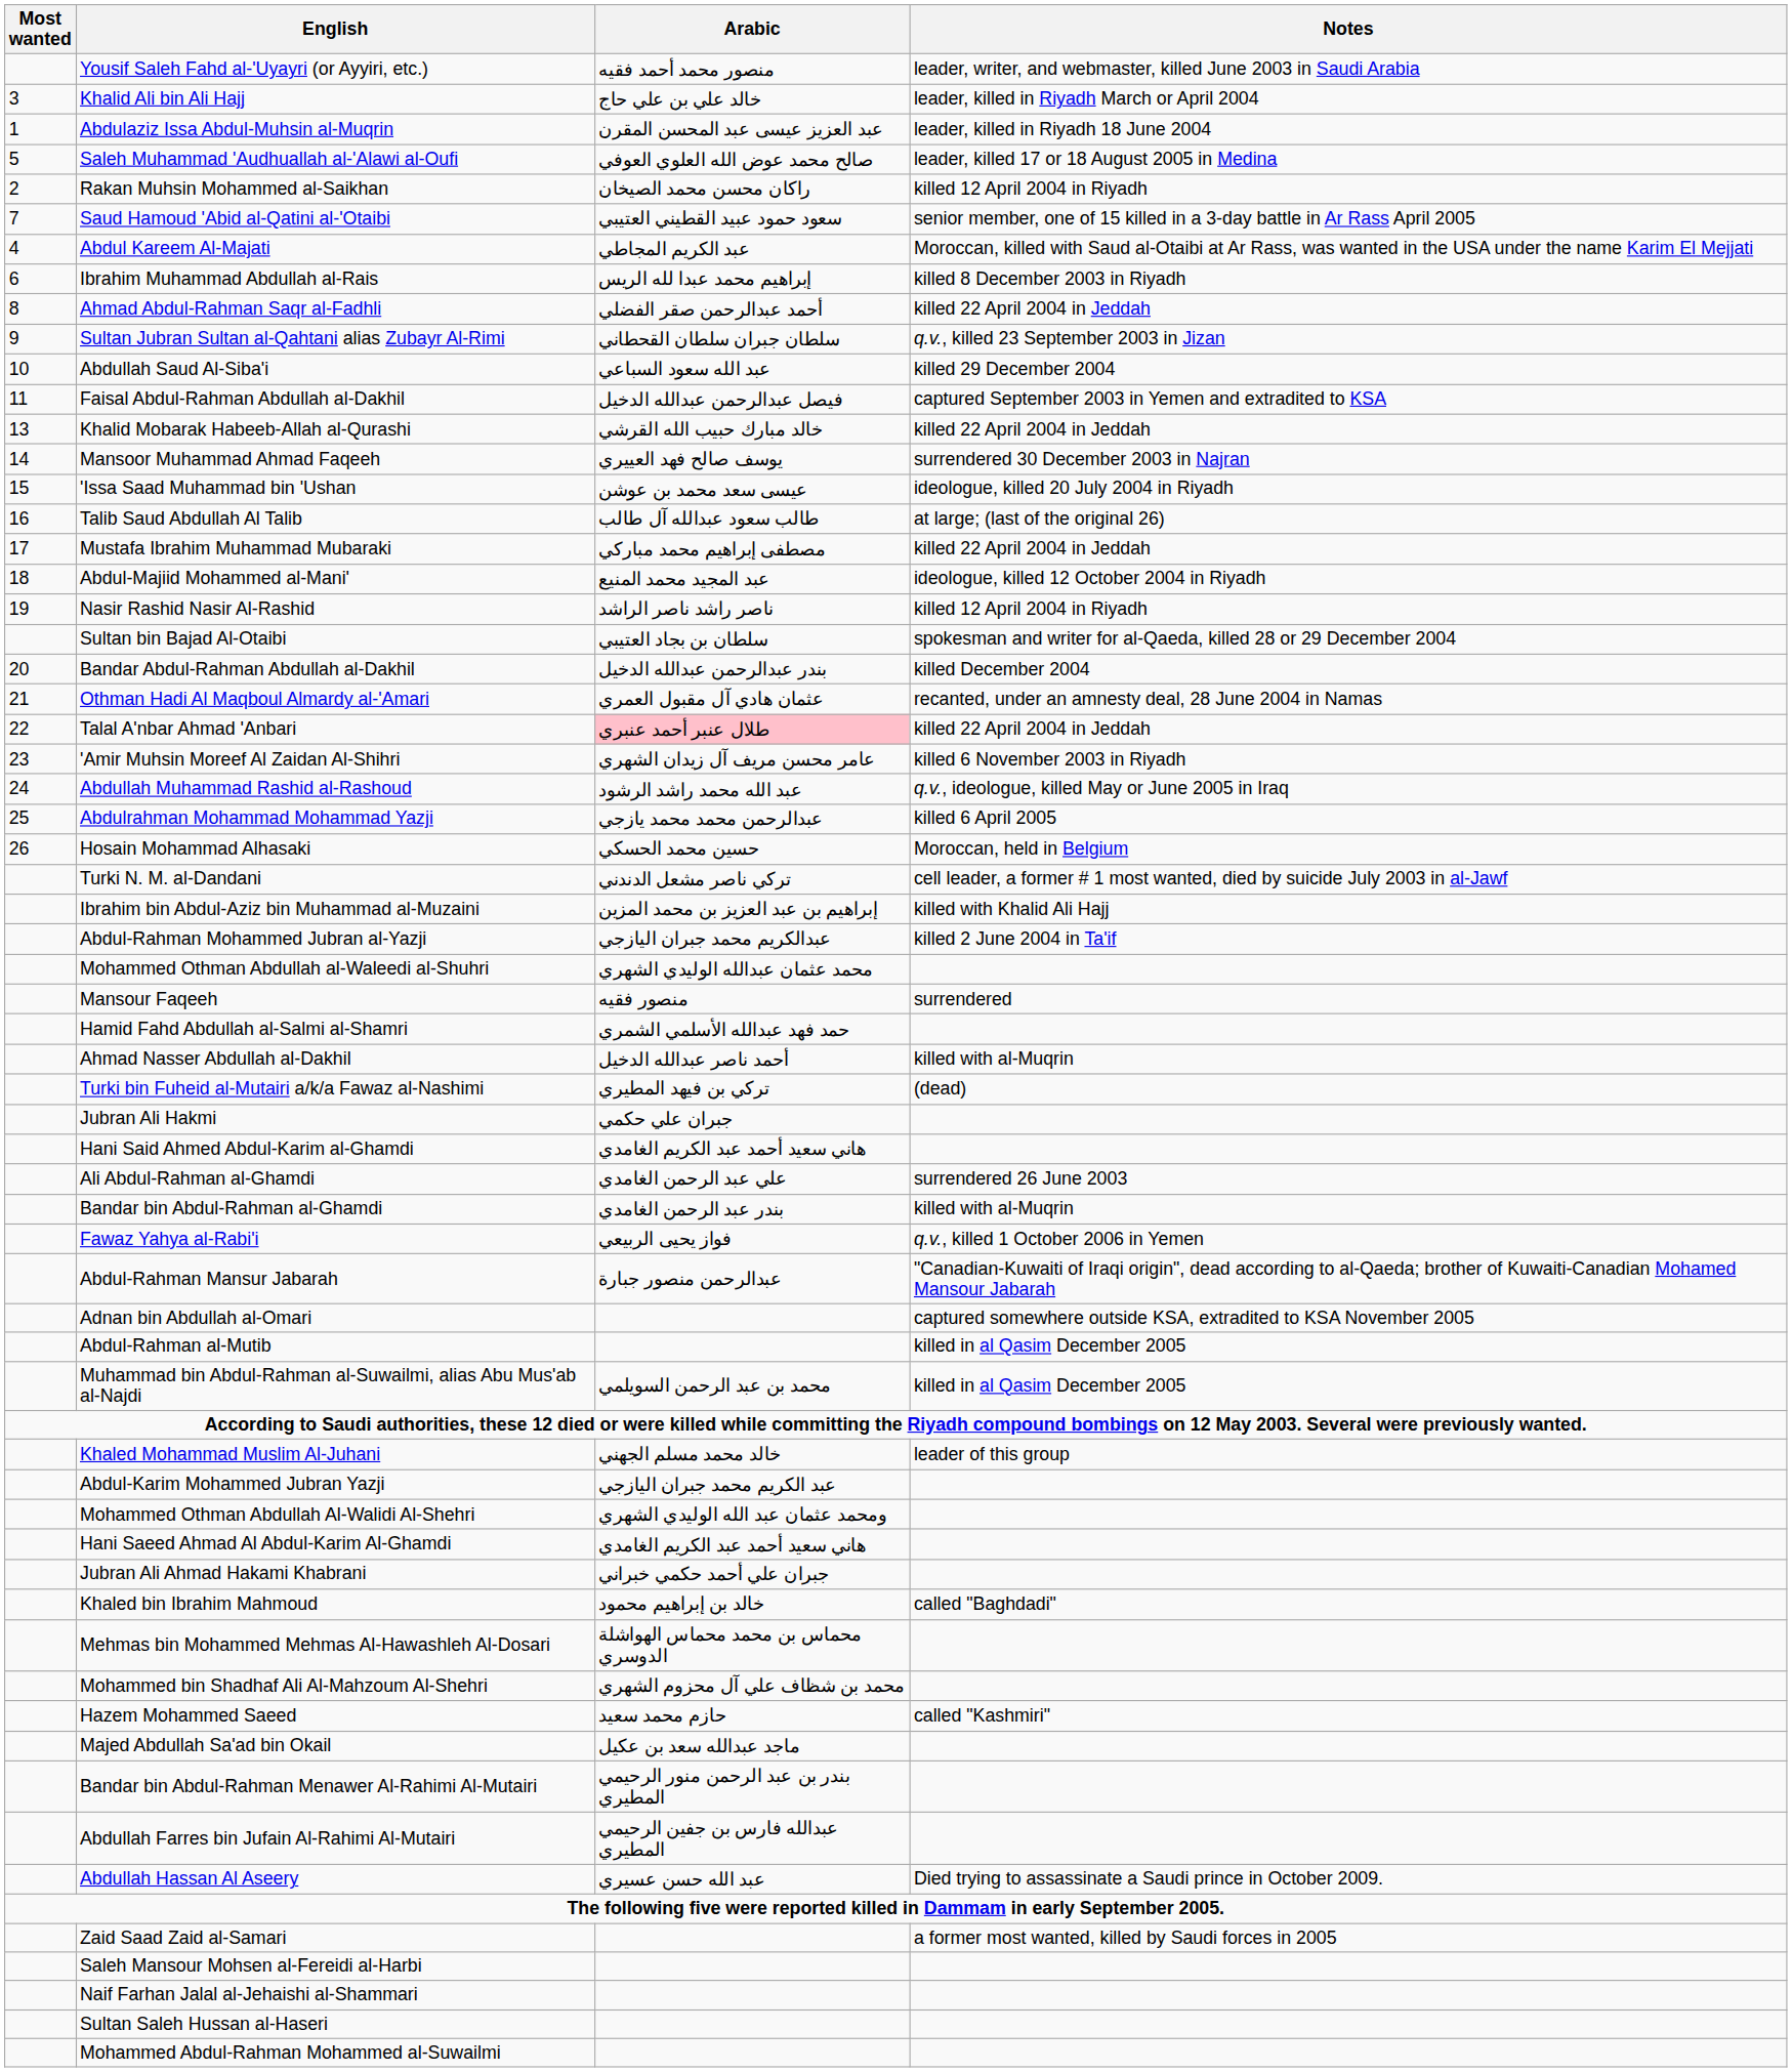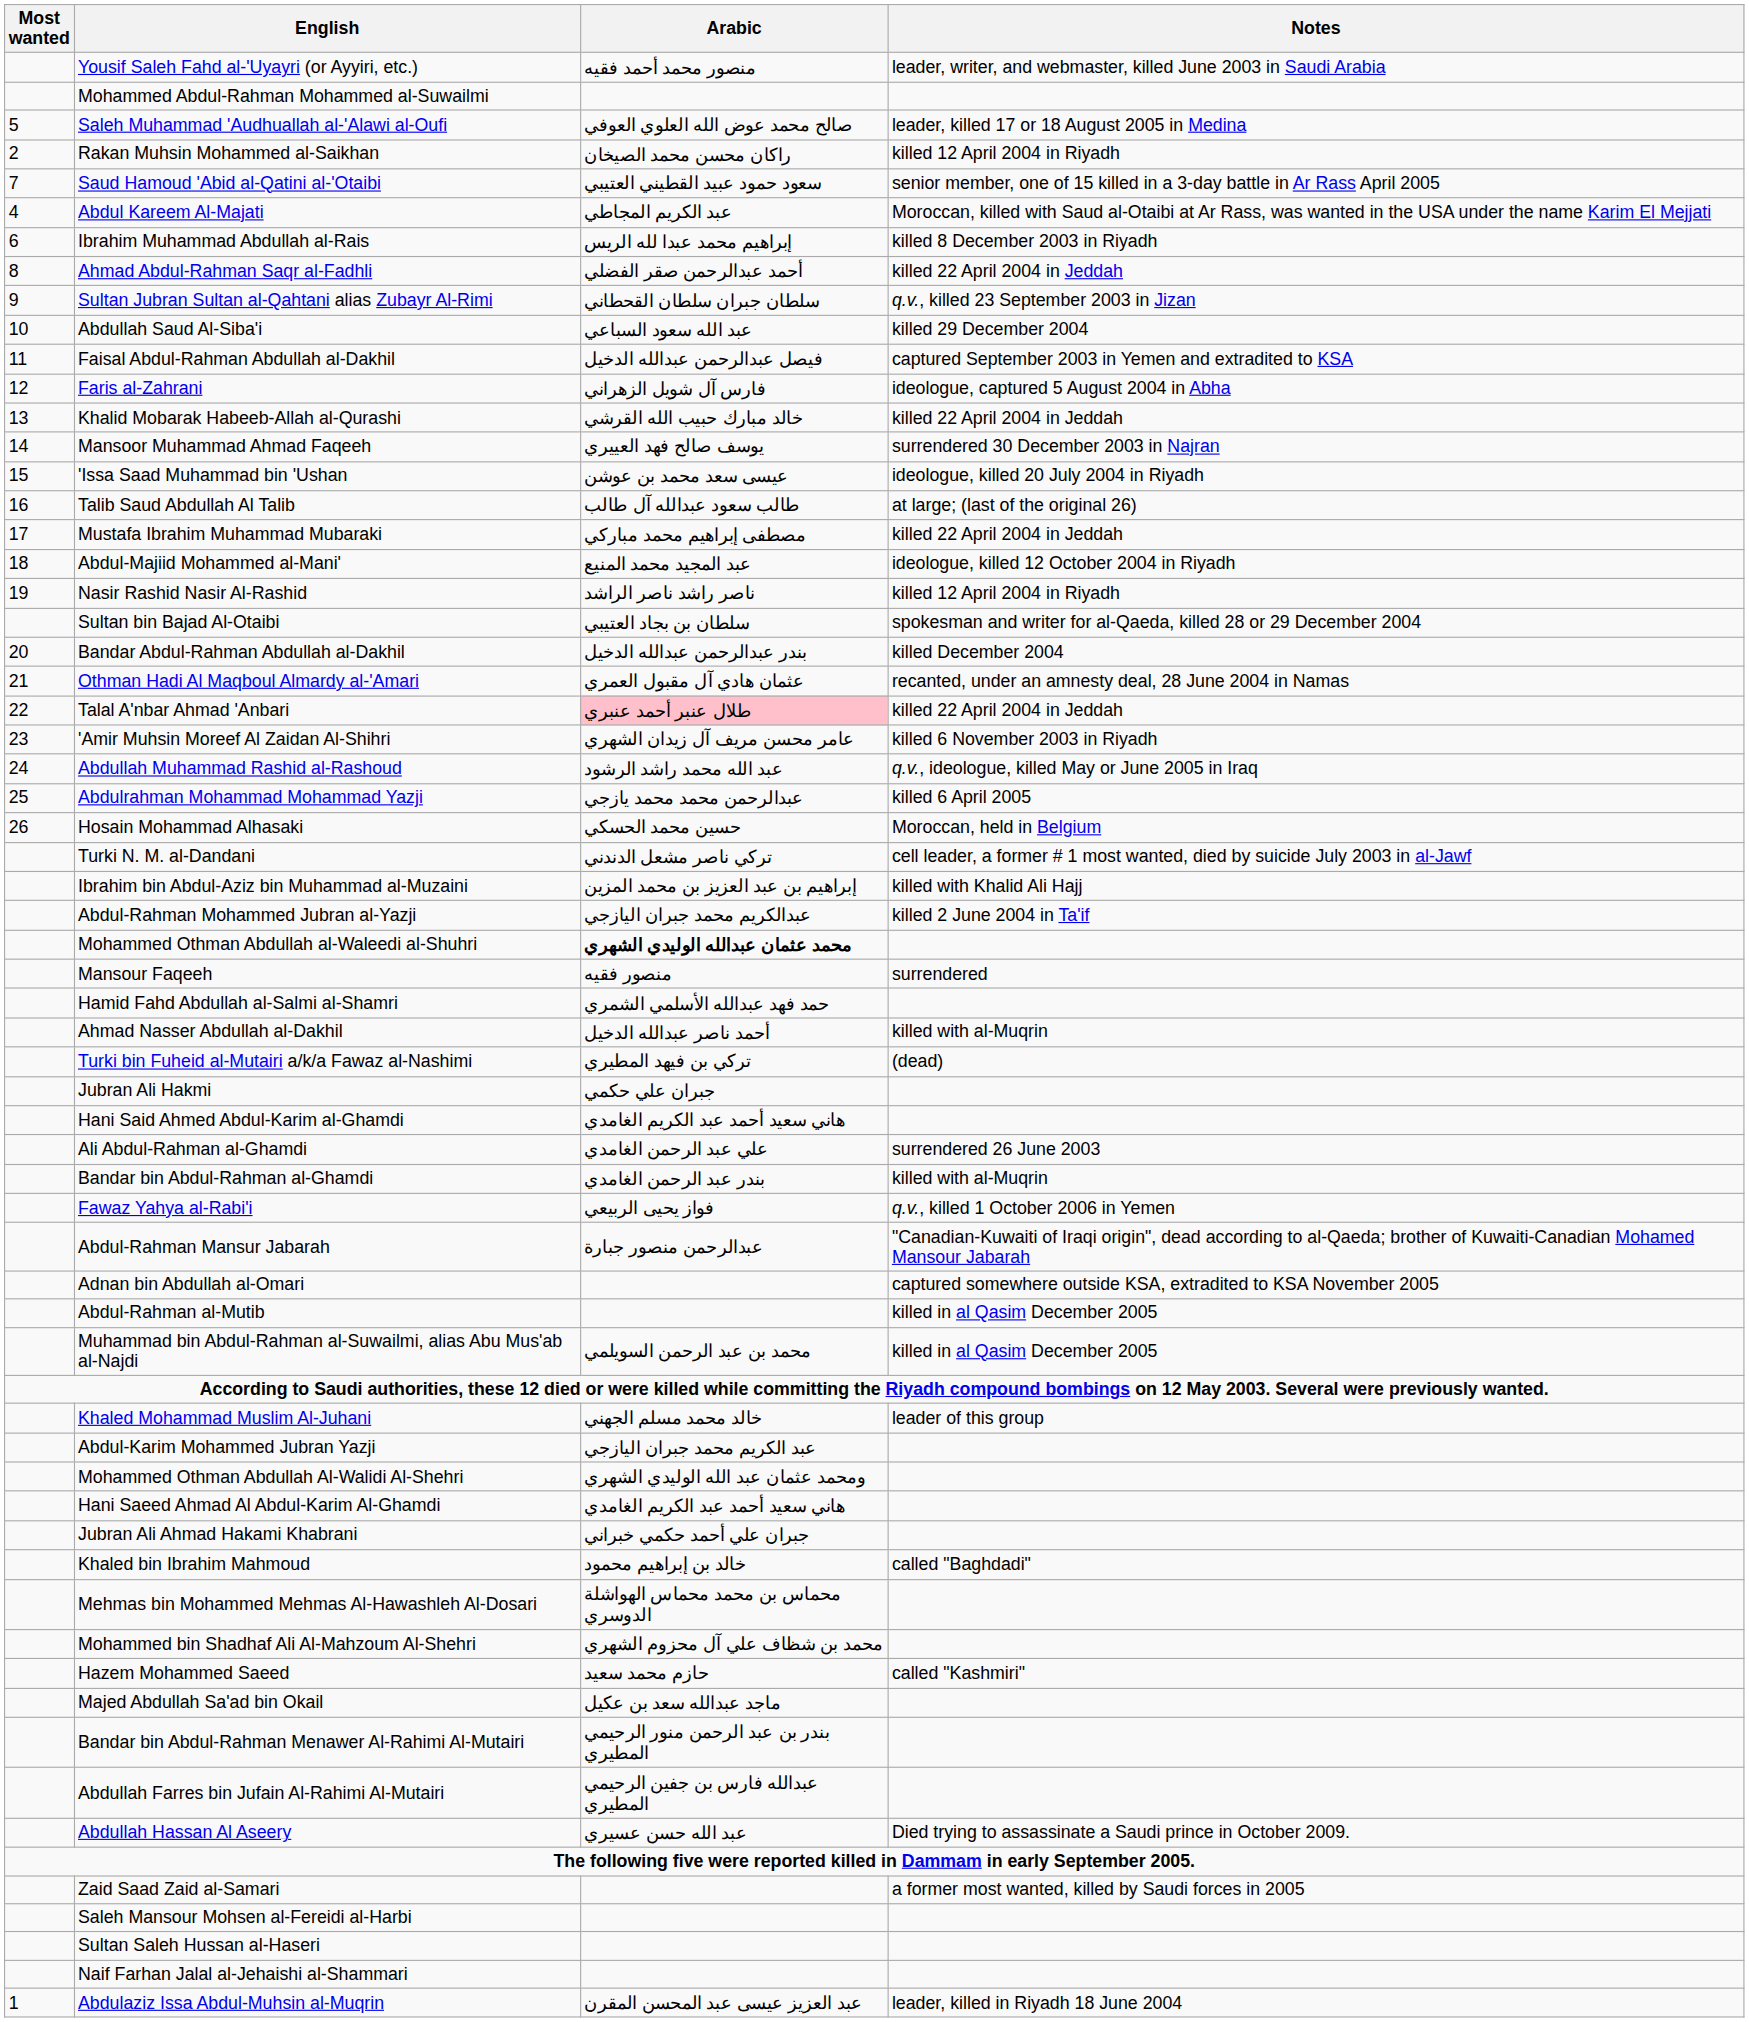- row: 3 | Khalid Ali bin Ali Hajj | خالد علي بن علي حاج | leader, killed in Riyadh March or April 2004
rows swapped: Abdulaziz Issa Abdul-Muhsin al-Muqrin <-> Mohammed Abdul-Rahman Mohammed al-Suwailmi
+ row: 12 | Faris al-Zahrani | فارس آل شويل الزهراني | ideologue, captured 5 August 2004 in Abha
Mohammed Othman Abdullah al-Waleedi al-Shuhri | Arabic: normal -> bold
rows swapped: Sultan Saleh Hussan al-Haseri <-> Naif Farhan Jalal al-Jehaishi al-Shammari
